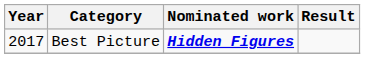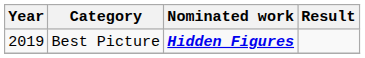Best Picture | Year: 2017 -> 2019
